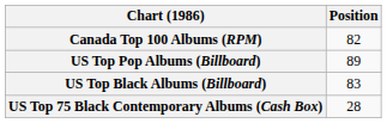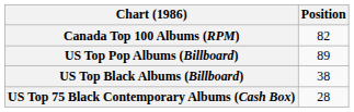US Top Black Albums (Billboard) | Position: 83 -> 38
